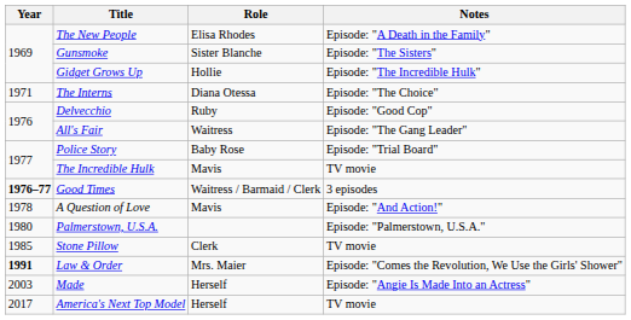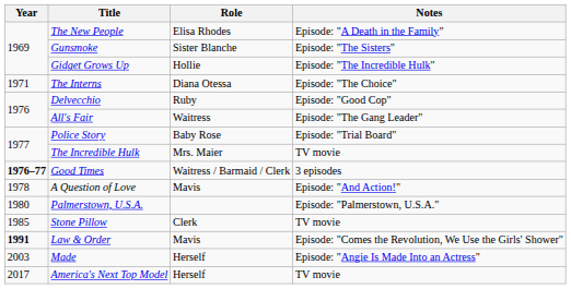The Incredible Hulk | Role: Mavis -> Mrs. Maier
Law & Order | Role: Mrs. Maier -> Mavis
